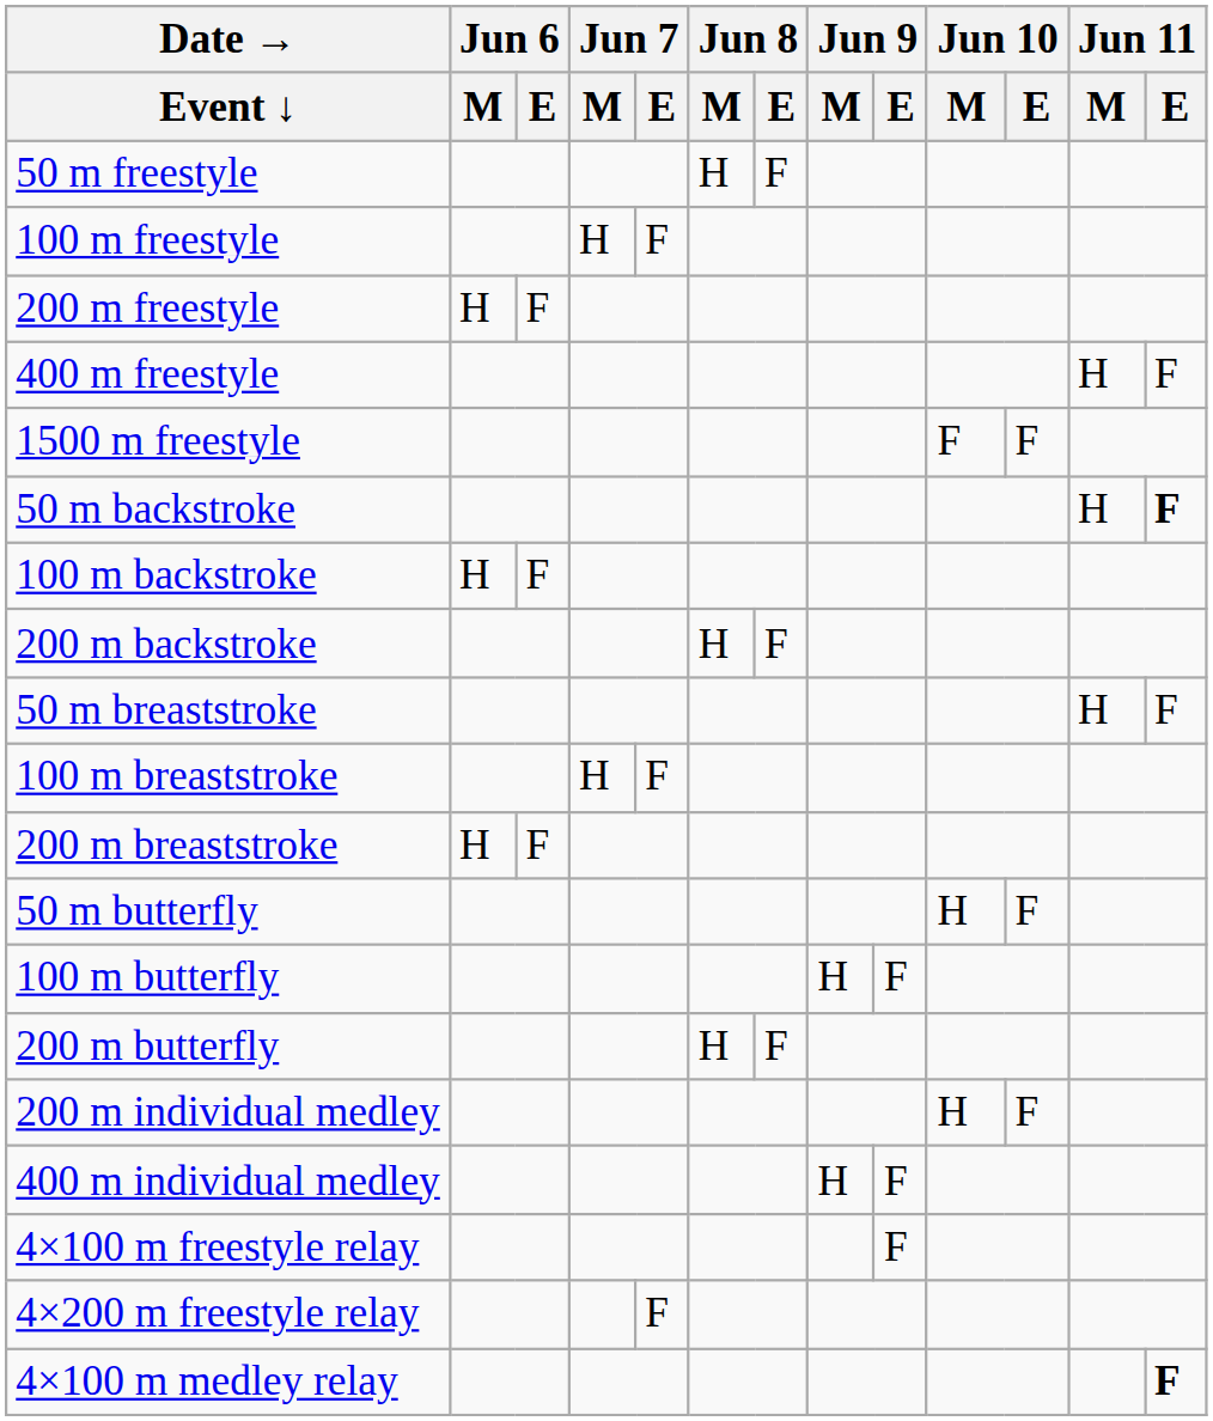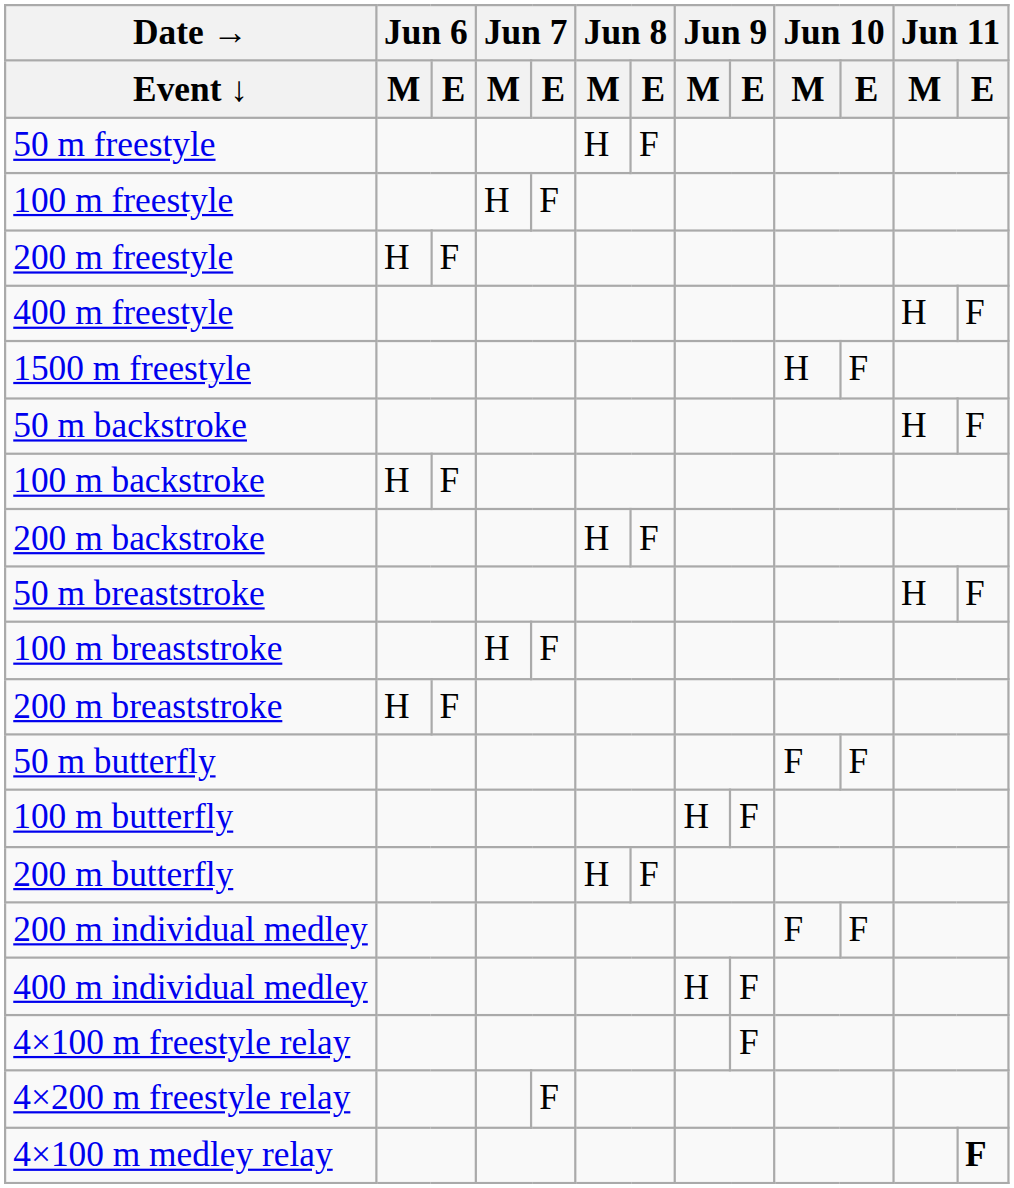1500 m freestyle | Jun 10 / M: F -> H
50 m backstroke | Jun 11 / E: bold -> normal
50 m butterfly | Jun 10 / M: H -> F
200 m individual medley | Jun 10 / M: H -> F
